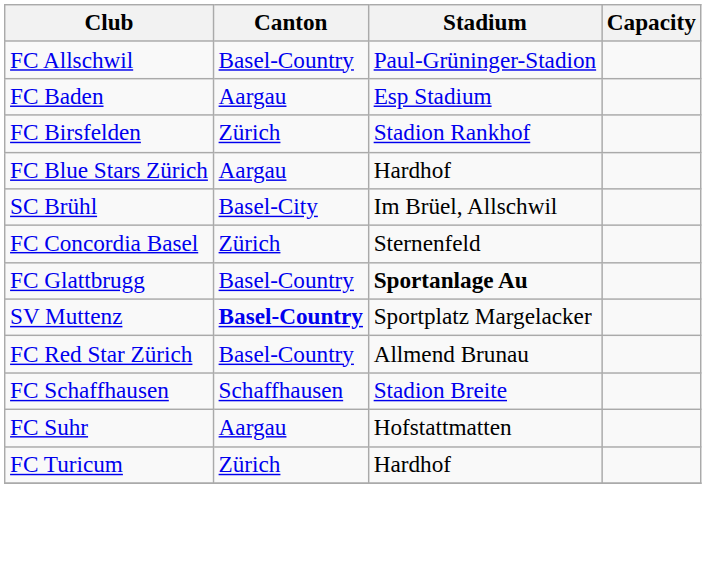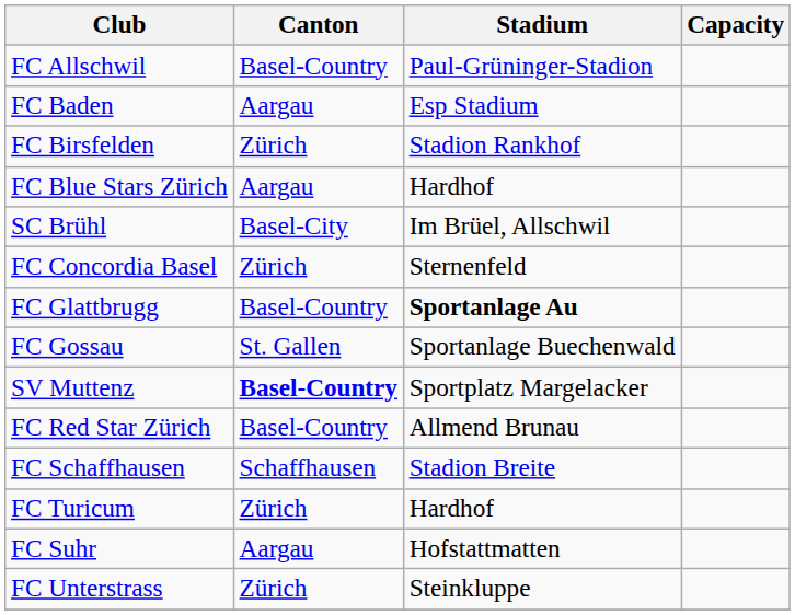+ row: FC Gossau | St. Gallen | Sportanlage Buechenwald
rows swapped: FC Suhr <-> FC Turicum
+ row: FC Unterstrass | Zürich | Steinkluppe
